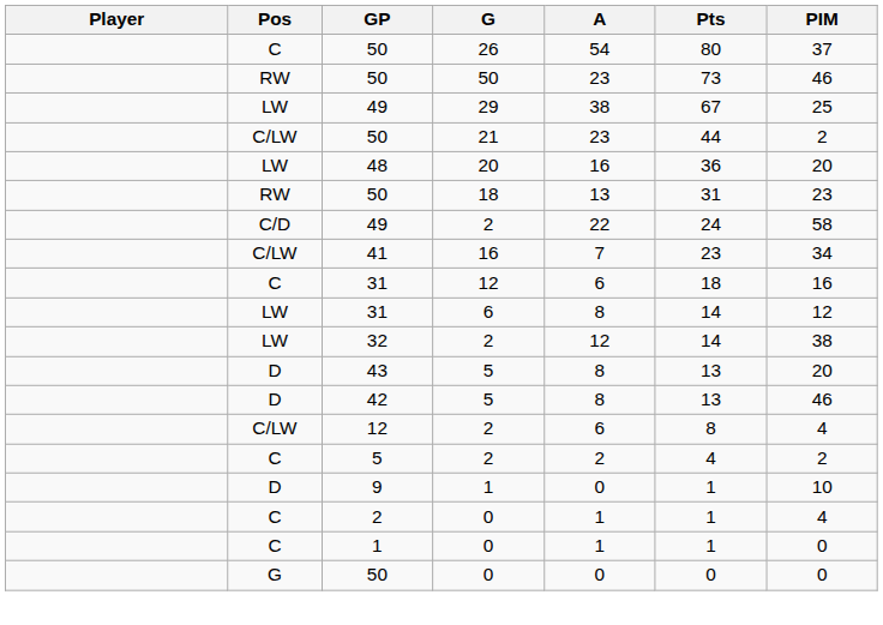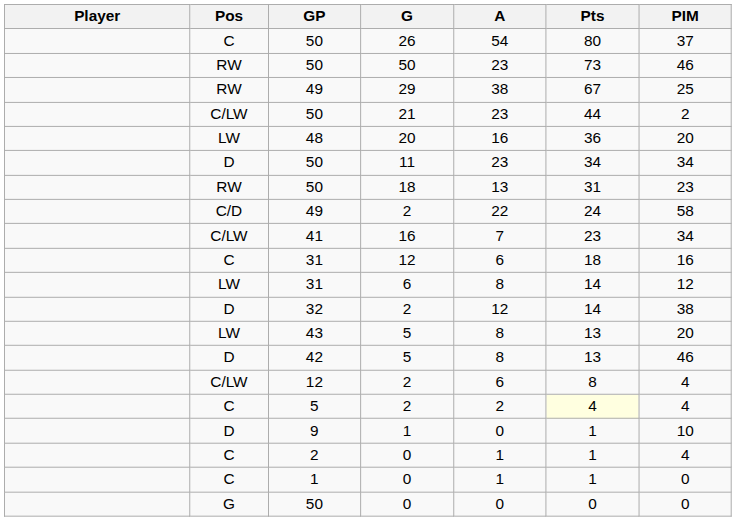29 | Pos: LW -> RW
+ row: D | 50 | 11 | 23 | 34 | 34
32 / 2 | Pos: LW -> D
43 / 5 | Pos: D -> LW
5 / 2 | Pts: no background -> lightyellow background
5 / 2 | PIM: 2 -> 4
